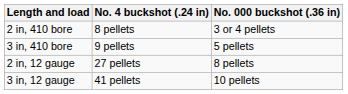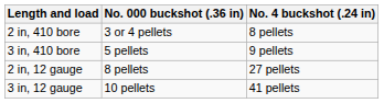columns swapped: No. 000 buckshot (.36 in) <-> No. 4 buckshot (.24 in)
